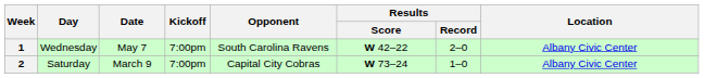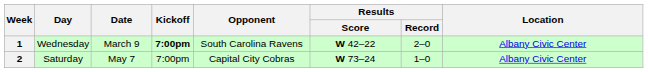1 | Date: May 7 -> March 9
1 | Kickoff: normal -> bold
2 | Date: March 9 -> May 7
